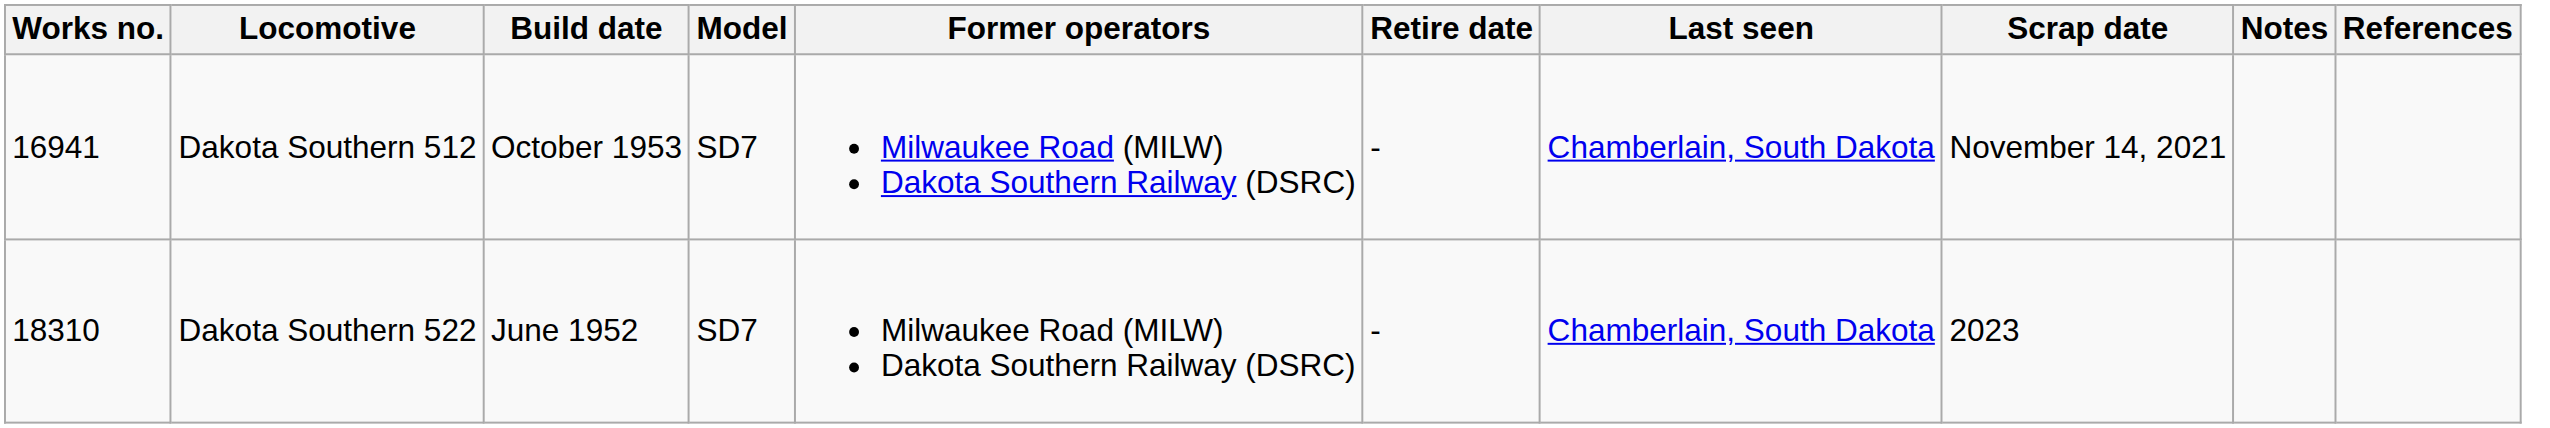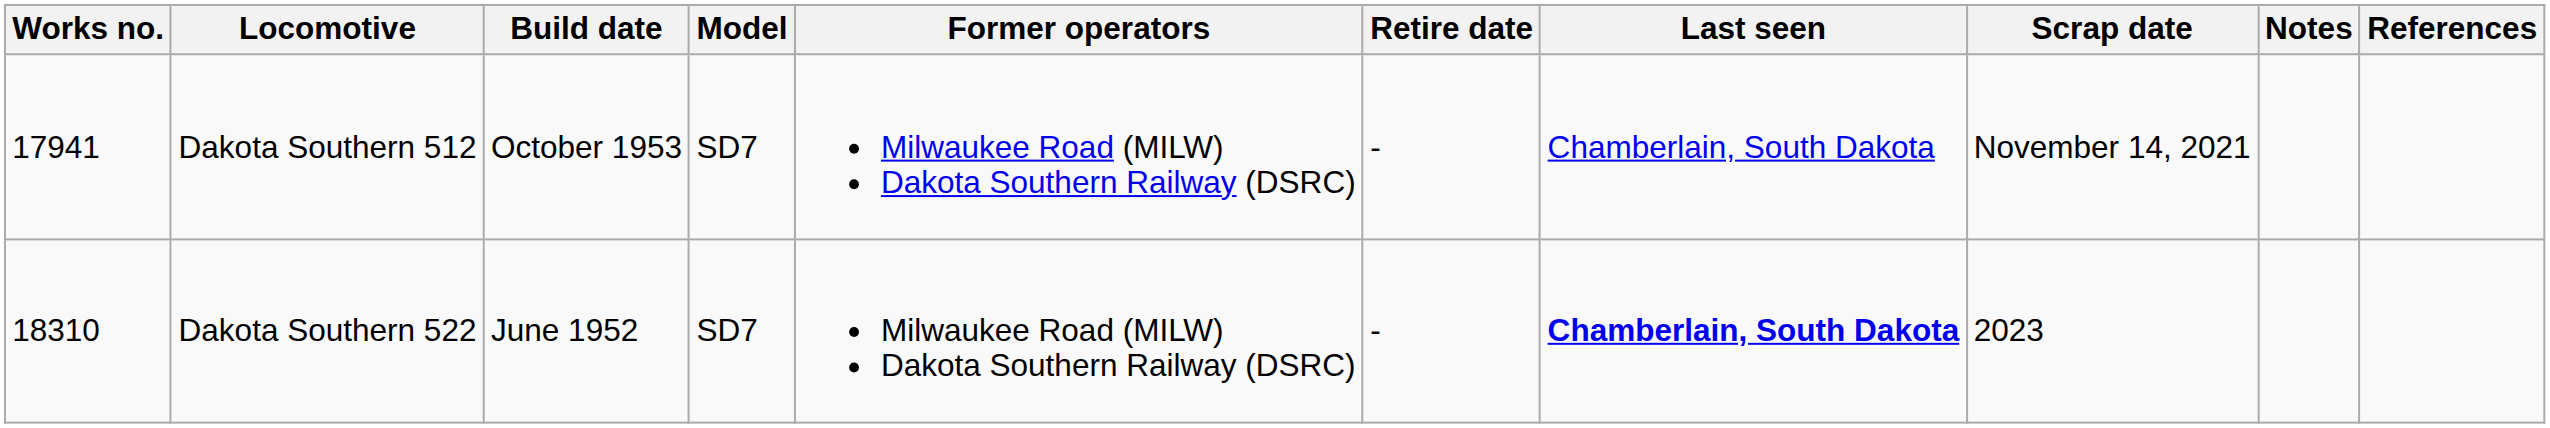Dakota Southern 512 | Works no.: 16941 -> 17941
Dakota Southern 522 | Last seen: normal -> bold
